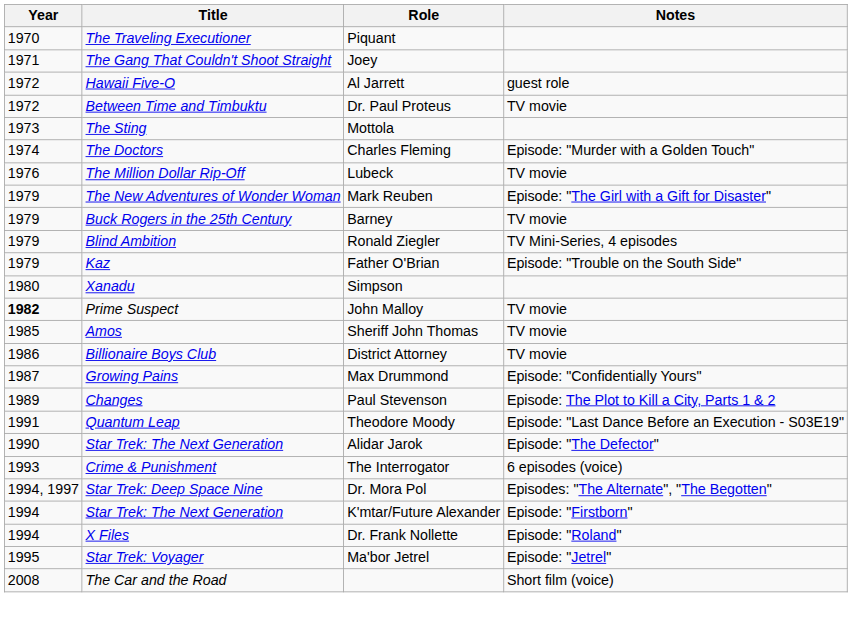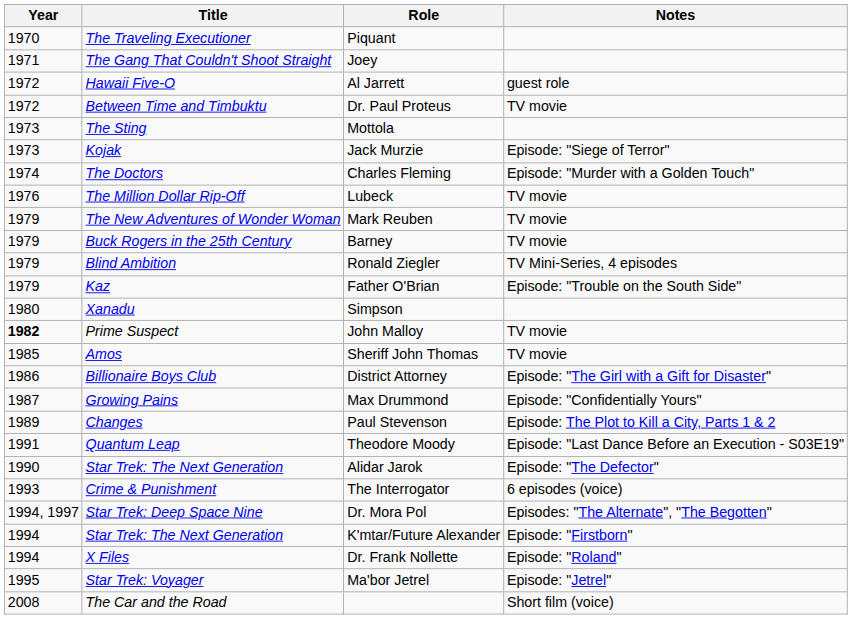+ row: 1973 | Kojak | Jack Murzie | Episode: "Siege of Terror"
Mark Reuben | Notes: Episode: "The Girl with a Gift for Disaster" -> TV movie
District Attorney | Notes: TV movie -> Episode: "The Girl with a Gift for Disaster"
